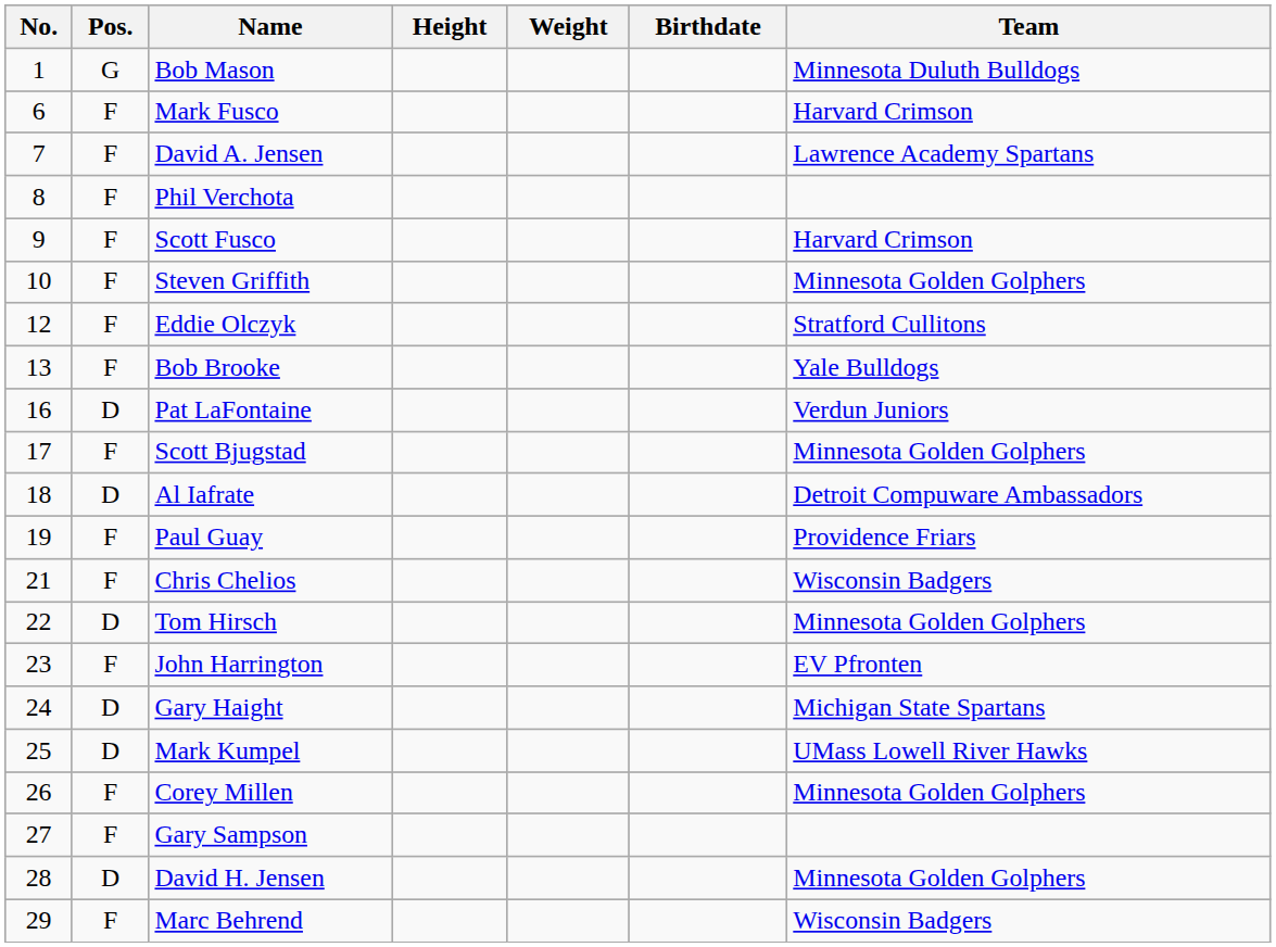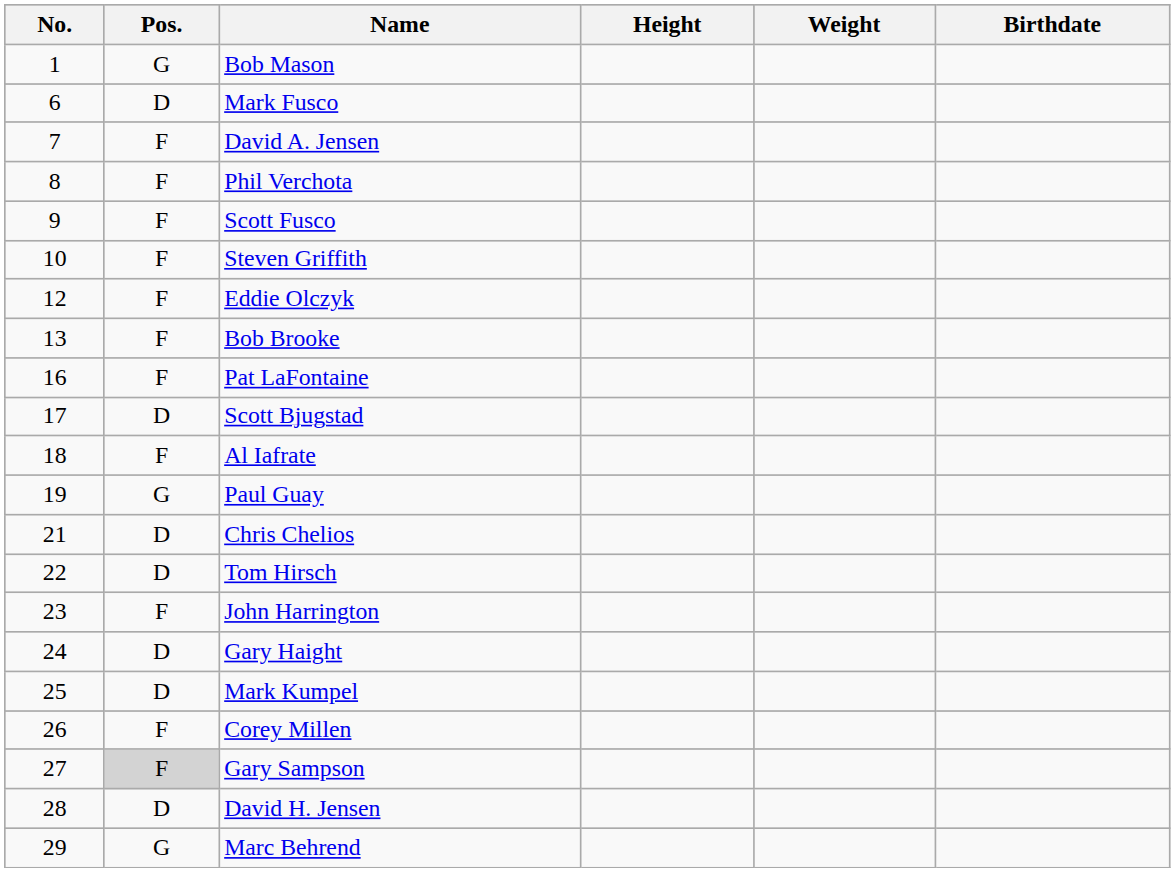- column: Team | Minnesota Duluth Bulldogs | Harvard Crimson | Lawrence Academy Spartans | Harvard Crimson | Minnesota Golden Golphers | Stratford Cullitons | Yale Bulldogs | Verdun Juniors | Minnesota Golden Golphers | Detroit Compuware Ambassadors | Providence Friars | Wisconsin Badgers | Minnesota Golden Golphers | EV Pfronten | Michigan State Spartans | UMass Lowell River Hawks | Minnesota Golden Golphers | Minnesota Golden Golphers | Wisconsin Badgers
Mark Fusco | Pos.: F -> D
Pat LaFontaine | Pos.: D -> F
Scott Bjugstad | Pos.: F -> D
Al Iafrate | Pos.: D -> F
Paul Guay | Pos.: F -> G
Chris Chelios | Pos.: F -> D
Gary Sampson | Pos.: no background -> lightgrey background
Marc Behrend | Pos.: F -> G
